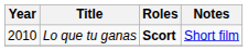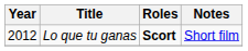Lo que tu ganas | Year: 2010 -> 2012
